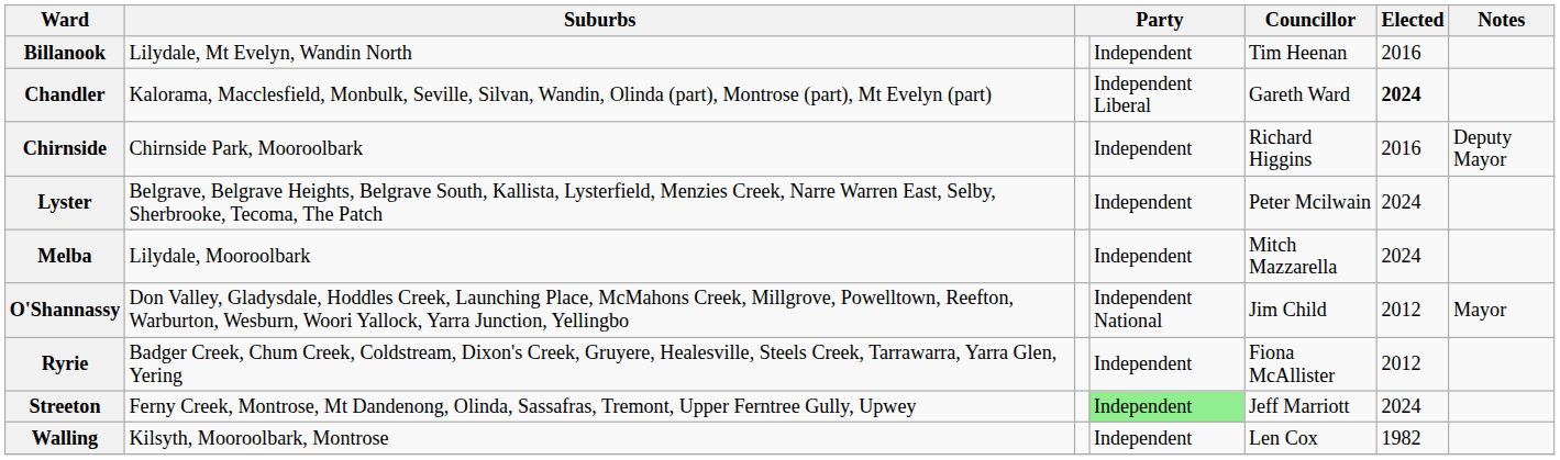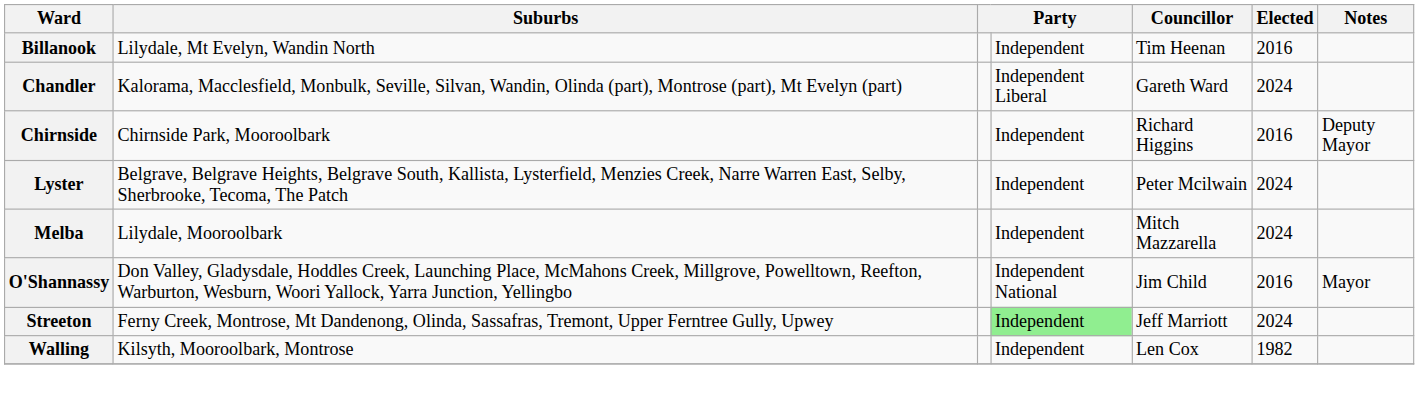Chandler | Elected: bold -> normal
O'Shannassy | Elected: 2012 -> 2016
- row: Ryrie | Badger Creek, Chum Creek, Coldstream, Dixon's Creek, Gruyere, Healesville, Steels Creek, Tarrawarra, Yarra Glen, Yering | Independent | Fiona McAllister | 2012
